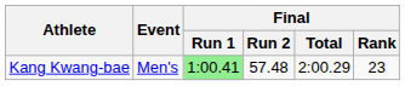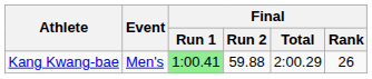Kang Kwang-bae | Final / Run 2: 57.48 -> 59.88
Kang Kwang-bae | Final / Rank: 23 -> 26
